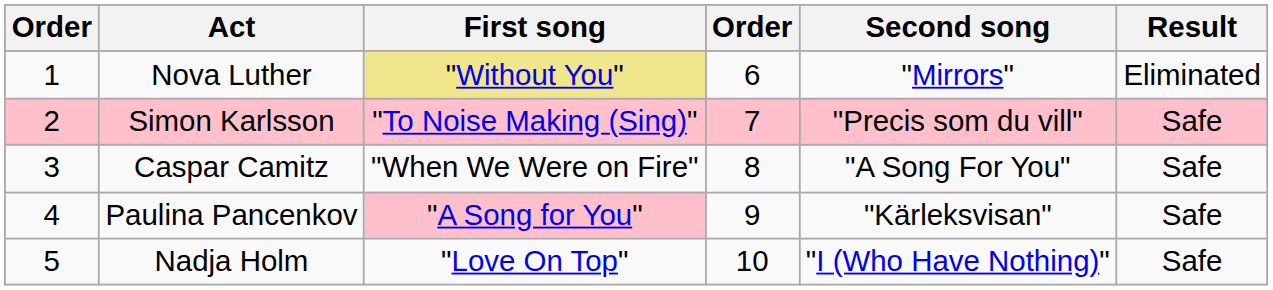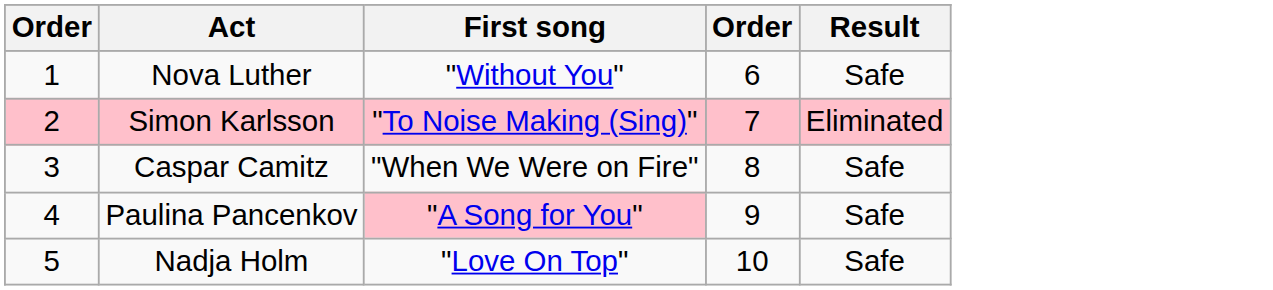- column: Second song | "Mirrors" | "Precis som du vill" | "A Song For You" | "Kärleksvisan" | "I (Who Have Nothing)"
Nova Luther | First song: khaki background -> no background
Nova Luther | Result: Eliminated -> Safe
Simon Karlsson | Result: Safe -> Eliminated
